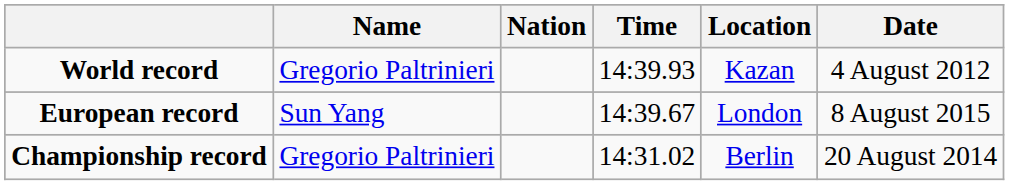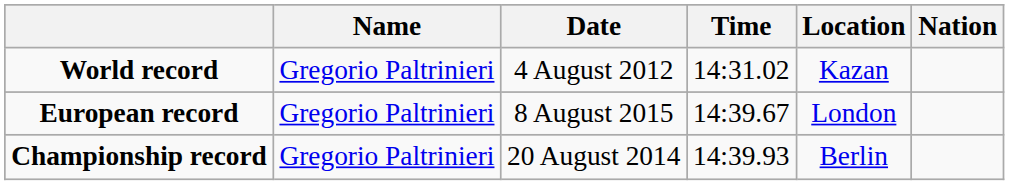columns swapped: Nation <-> Date
World record | Time: 14:39.93 -> 14:31.02
European record | Name: Sun Yang -> Gregorio Paltrinieri
Championship record | Time: 14:31.02 -> 14:39.93
